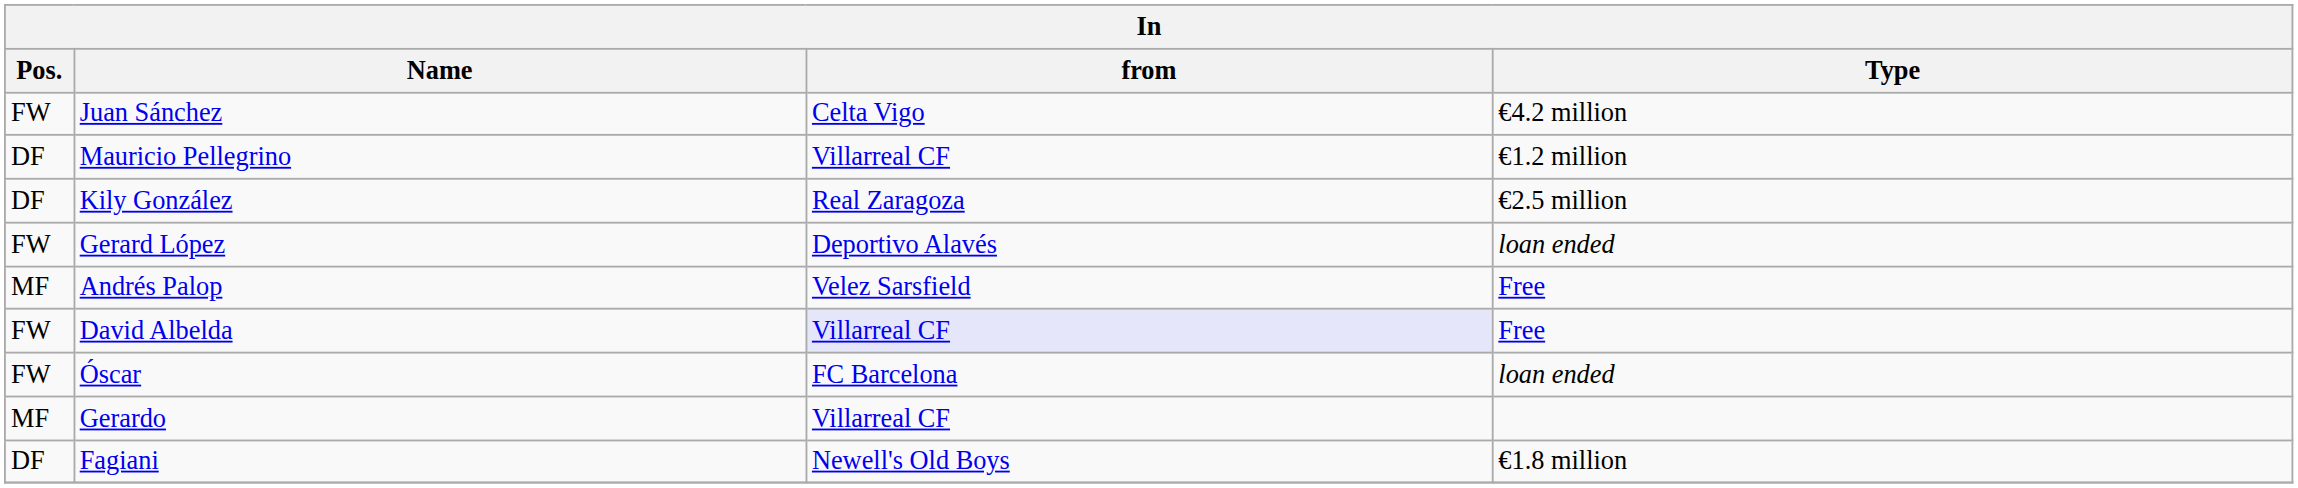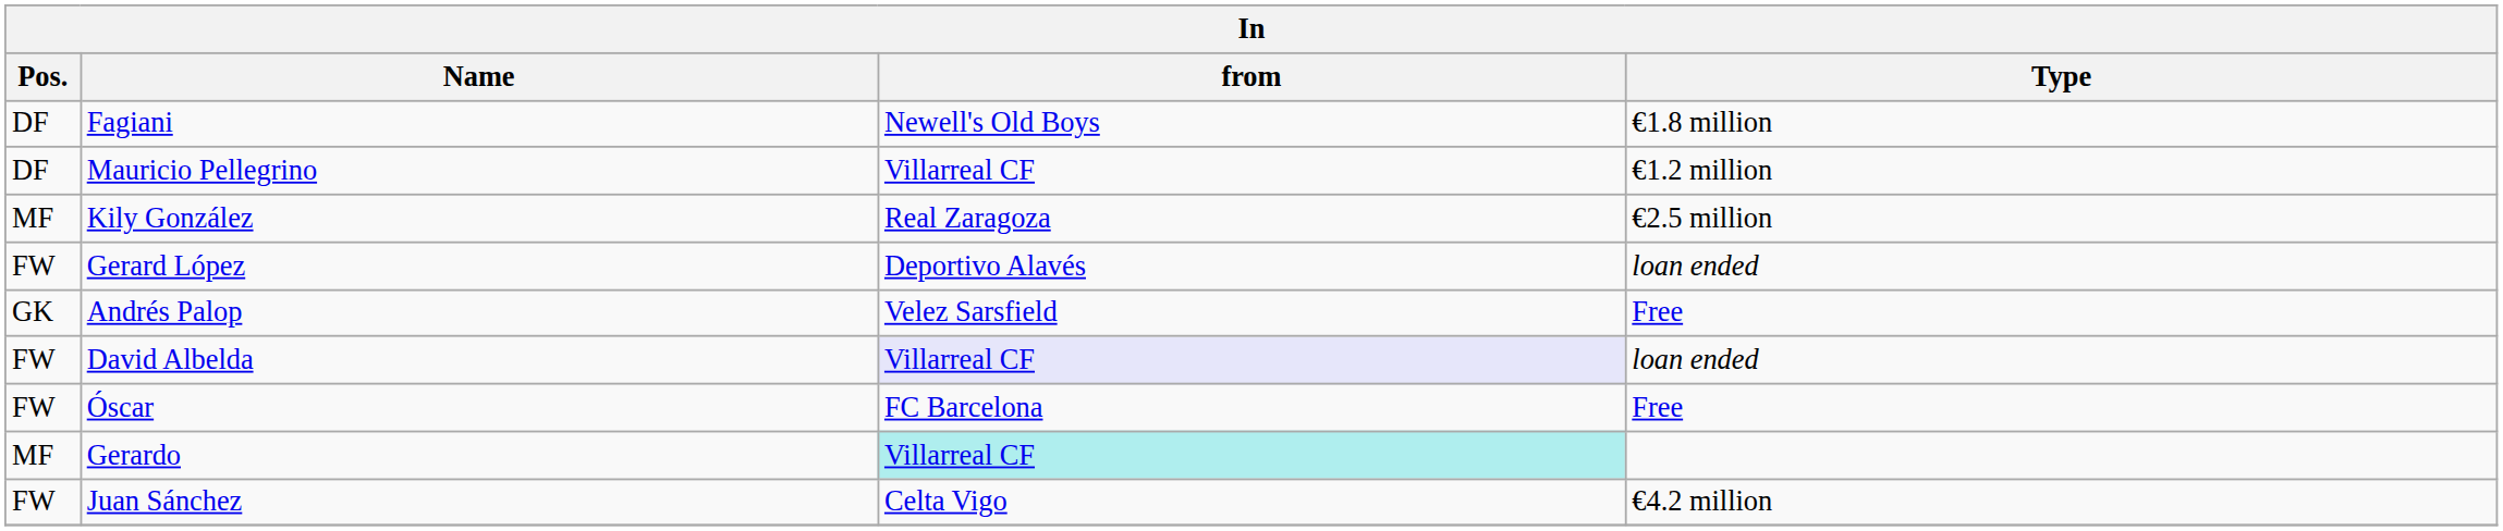rows swapped: Juan Sánchez <-> Fagiani
Kily González | Pos.: DF -> MF
Andrés Palop | Pos.: MF -> GK
David Albelda | Type: Free -> loan ended
Óscar | Type: loan ended -> Free
Gerardo | from: no background -> paleturquoise background
